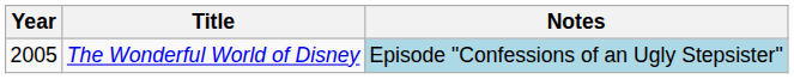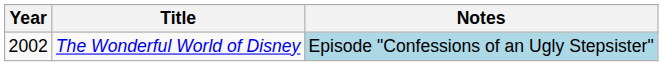The Wonderful World of Disney | Year: 2005 -> 2002
